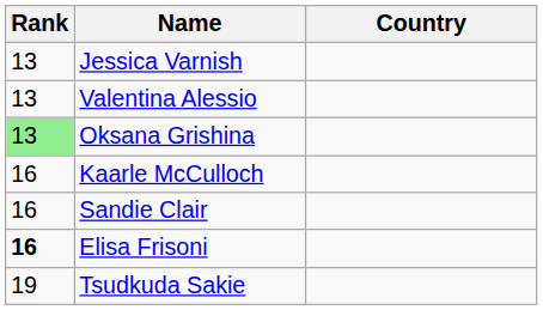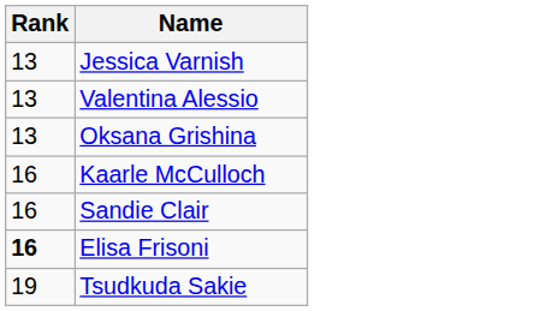- column: Country
Oksana Grishina | Rank: lightgreen background -> no background
